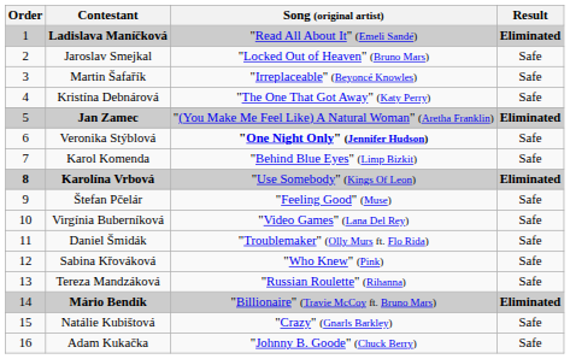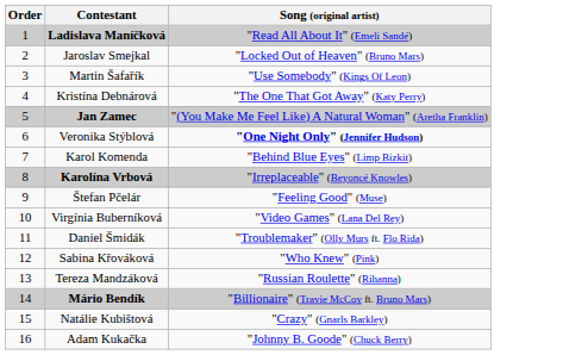- column: Result | Eliminated | Safe | Safe | Safe | Eliminated | Safe | Safe | Eliminated | Safe | Safe | Safe | Safe | Safe | Eliminated | Safe | Safe
Martin Šafařík | Song (original artist): "Irreplaceable" (Beyoncé Knowles) -> "Use Somebody" (Kings Of Leon)
Karolína Vrbová | Order: bold -> normal
Karolína Vrbová | Song (original artist): "Use Somebody" (Kings Of Leon) -> "Irreplaceable" (Beyoncé Knowles)
